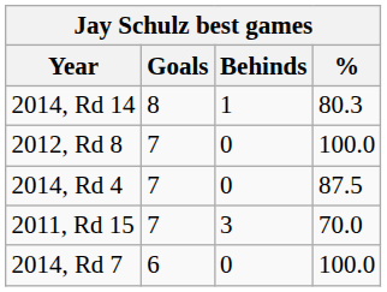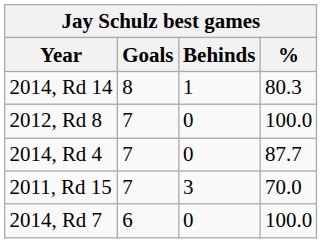2014, Rd 4 | %: 87.5 -> 87.7
